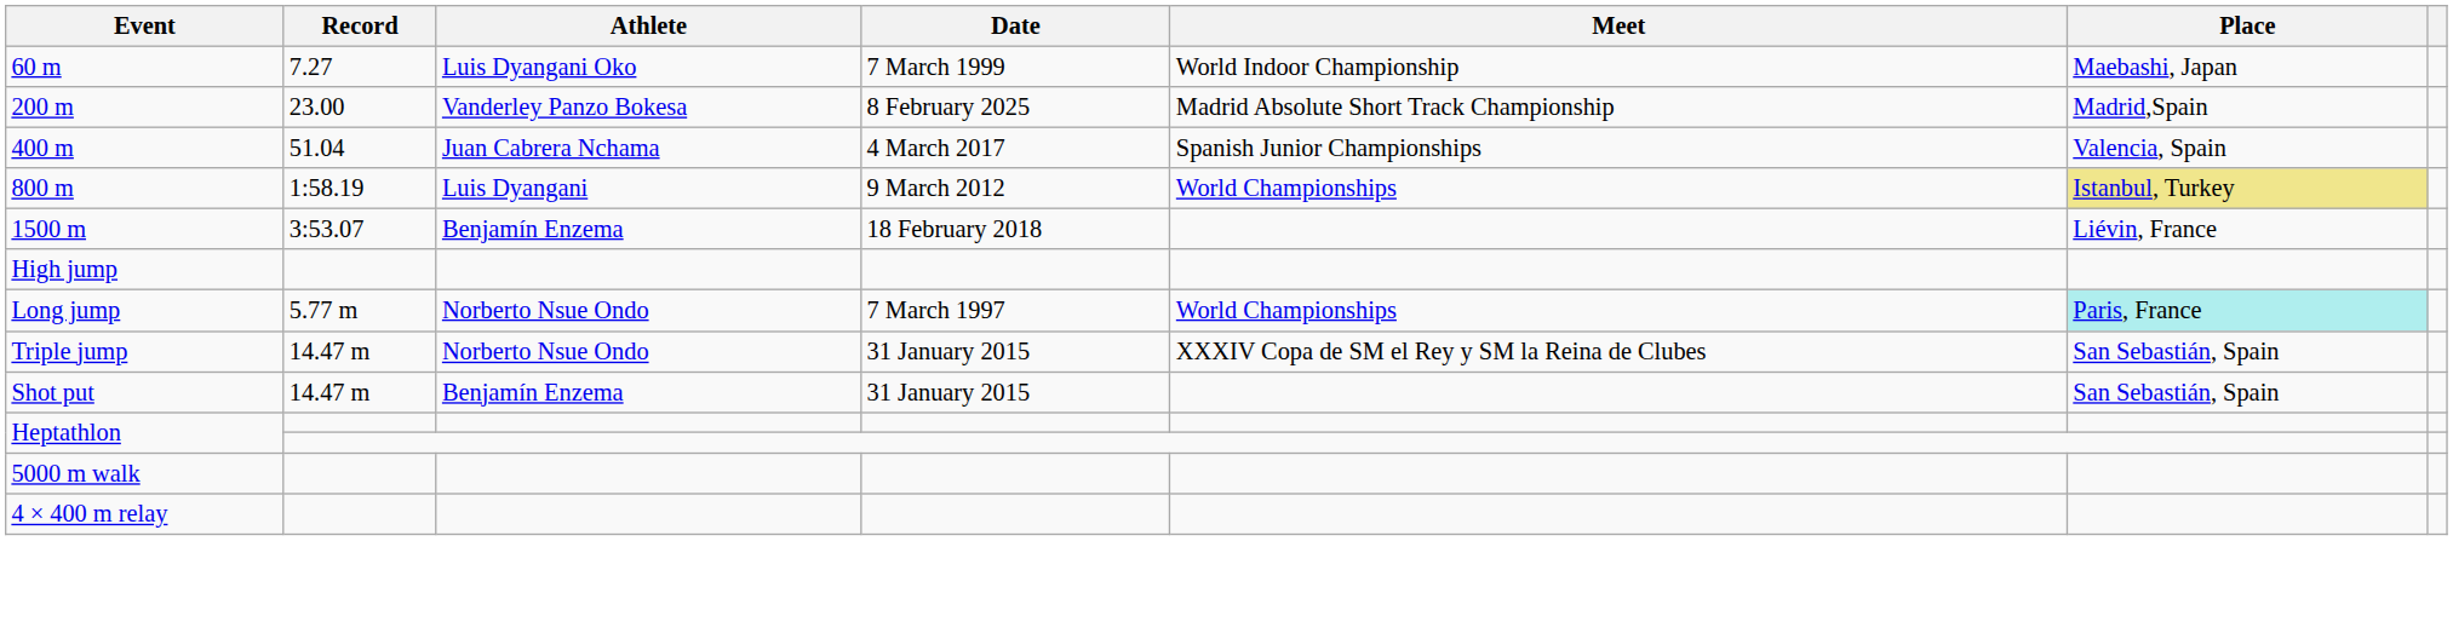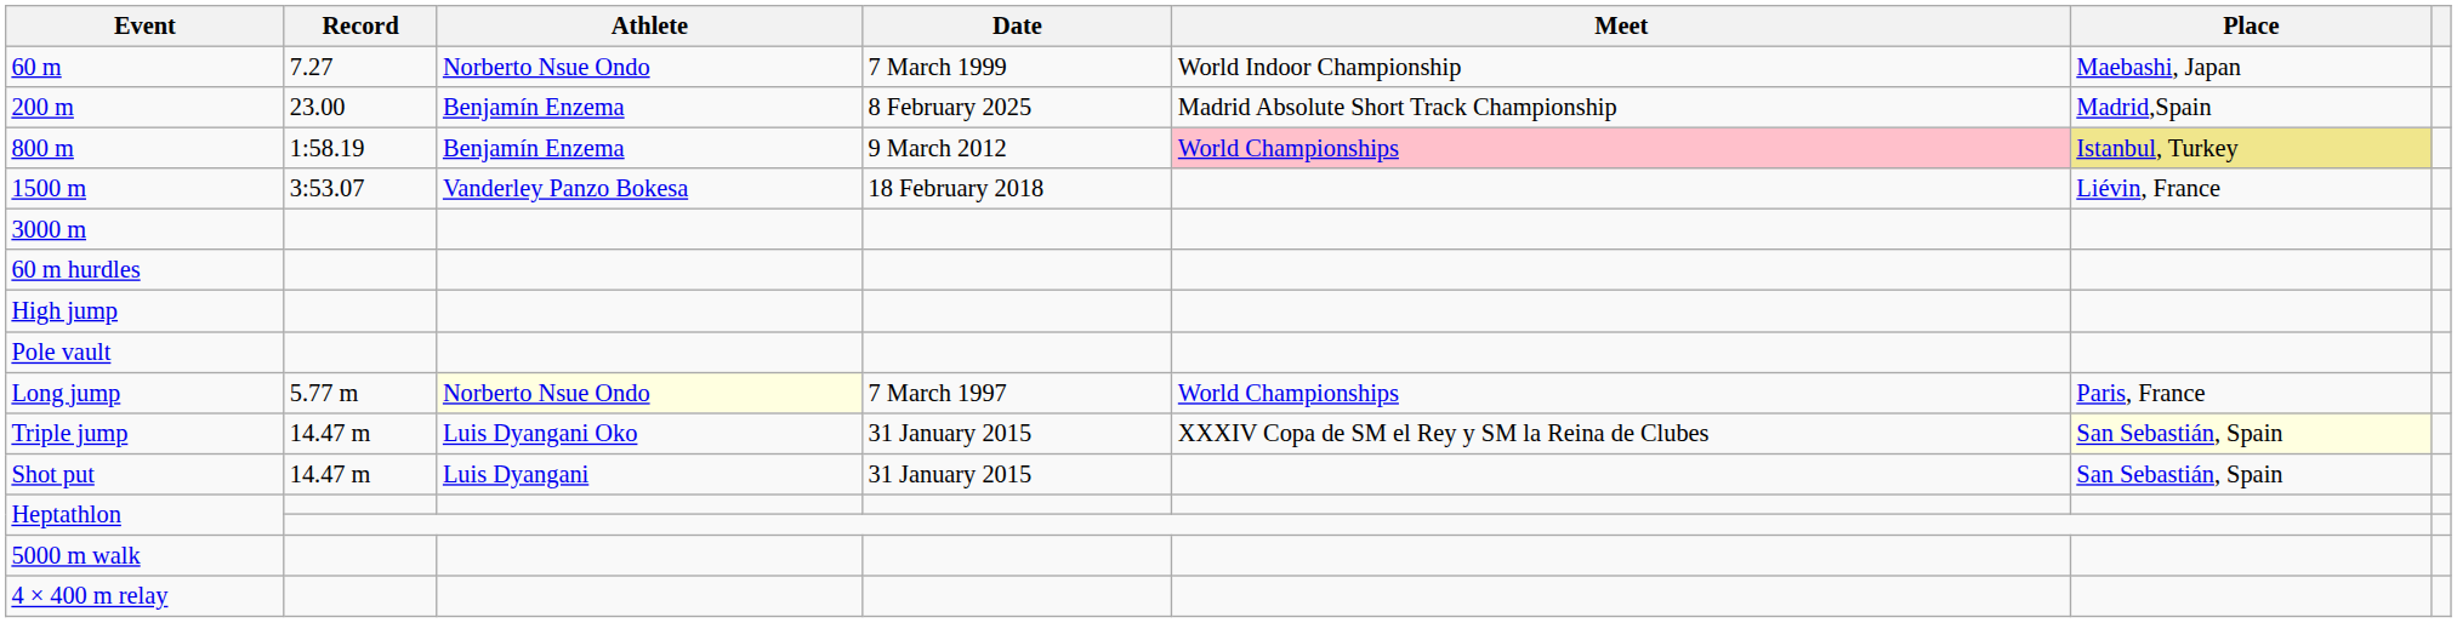60 m | Athlete: Luis Dyangani Oko -> Norberto Nsue Ondo
200 m | Athlete: Vanderley Panzo Bokesa -> Benjamín Enzema
- row: 400 m | 51.04 | Juan Cabrera Nchama | 4 March 2017 | Spanish Junior Championships | Valencia, Spain
800 m | Athlete: Luis Dyangani -> Benjamín Enzema
800 m | Meet: no background -> pink background
1500 m | Athlete: Benjamín Enzema -> Vanderley Panzo Bokesa
+ row: 3000 m
+ row: 60 m hurdles
+ row: Pole vault
Long jump | Athlete: no background -> lightyellow background
Long jump | Place: paleturquoise background -> no background
Triple jump | Athlete: Norberto Nsue Ondo -> Luis Dyangani Oko
Triple jump | Place: no background -> lightyellow background
Shot put | Athlete: Benjamín Enzema -> Luis Dyangani
